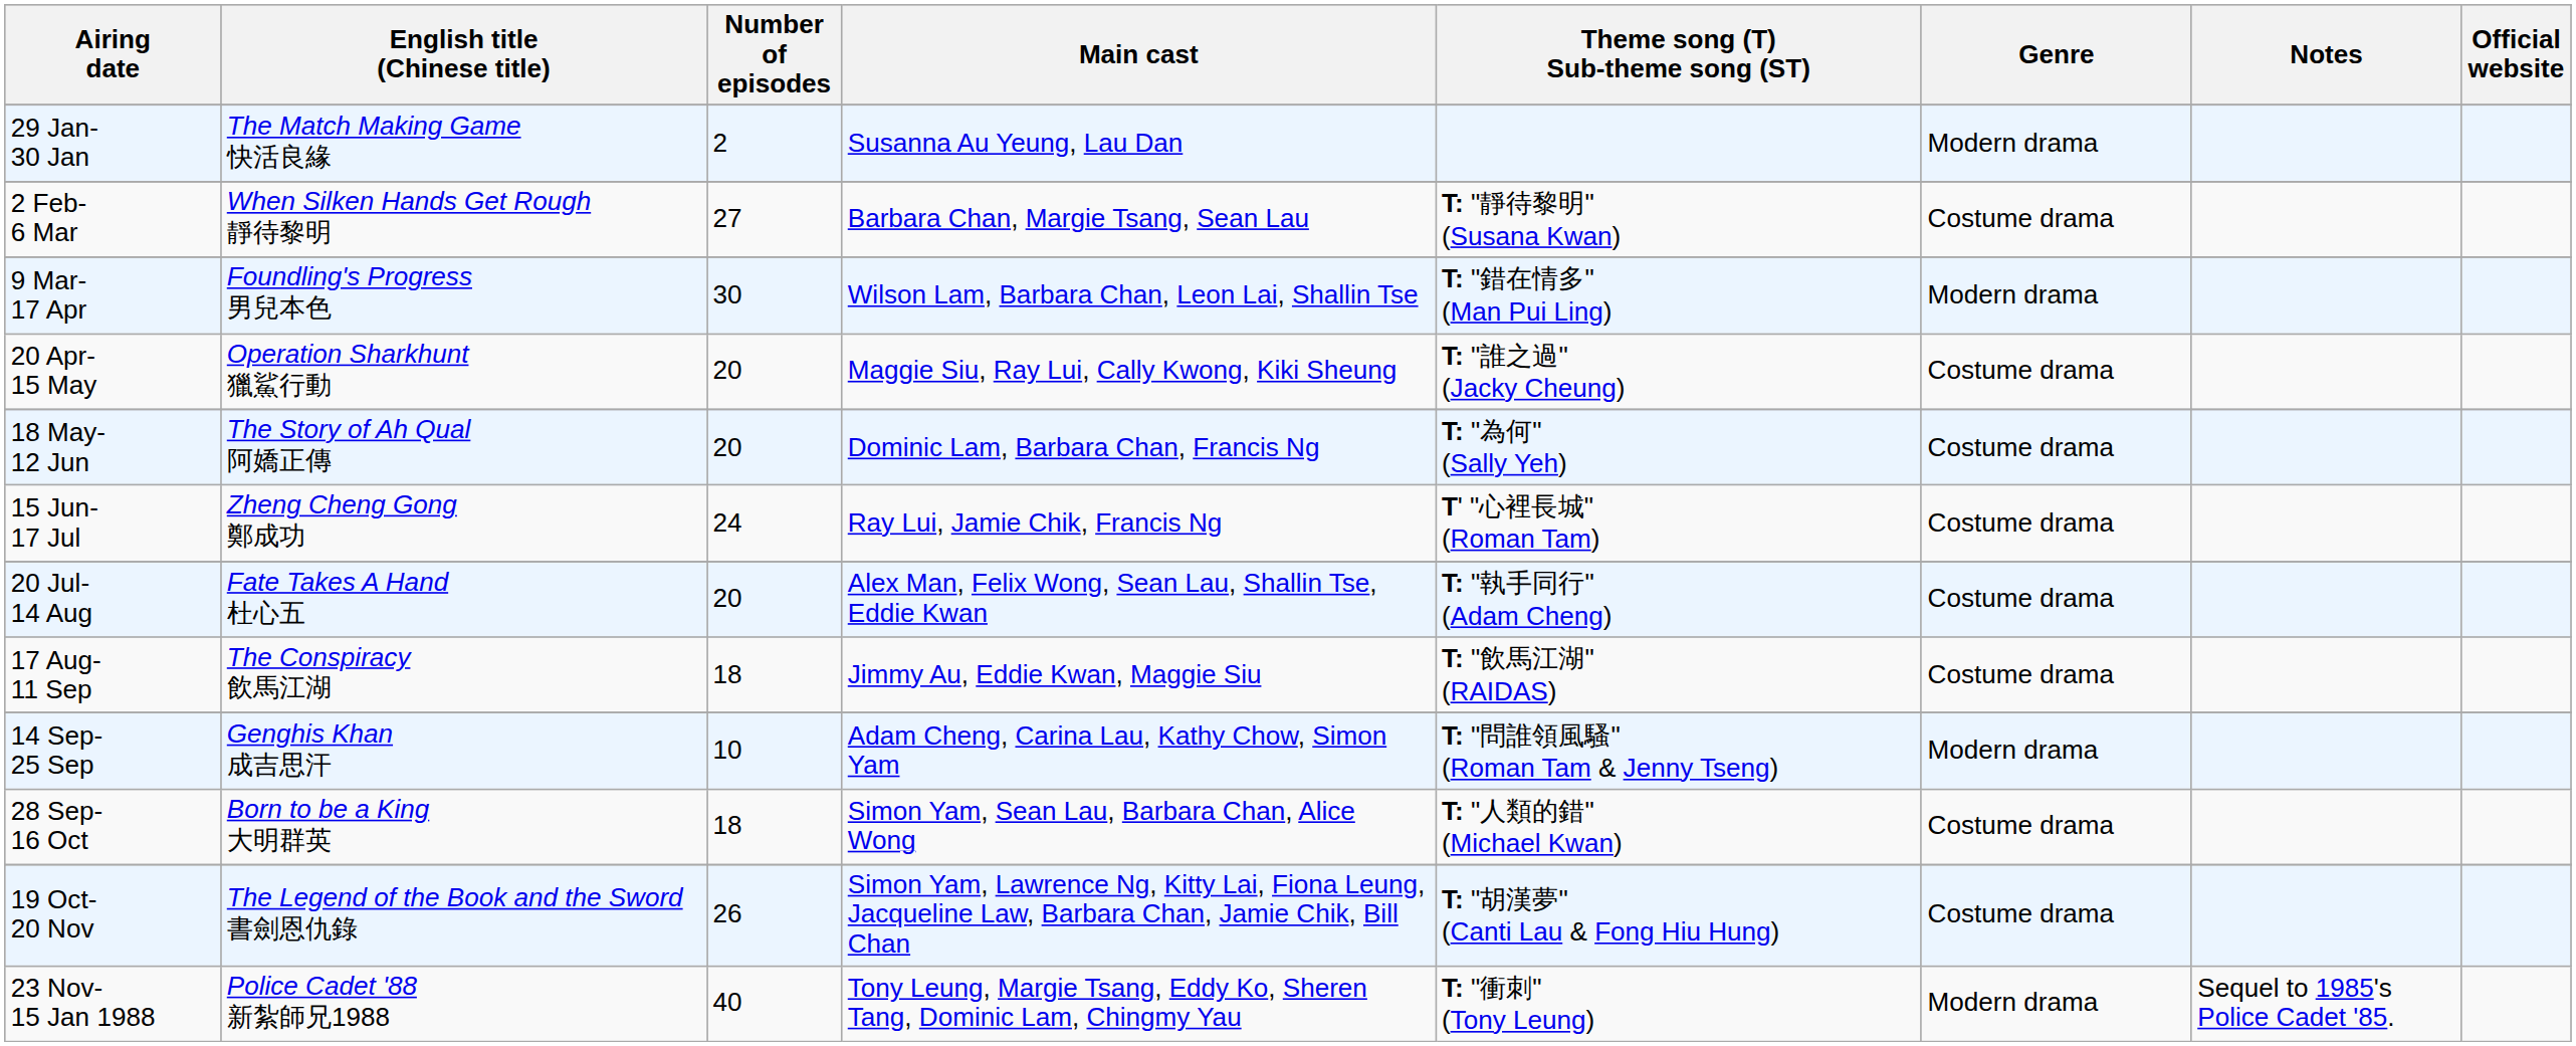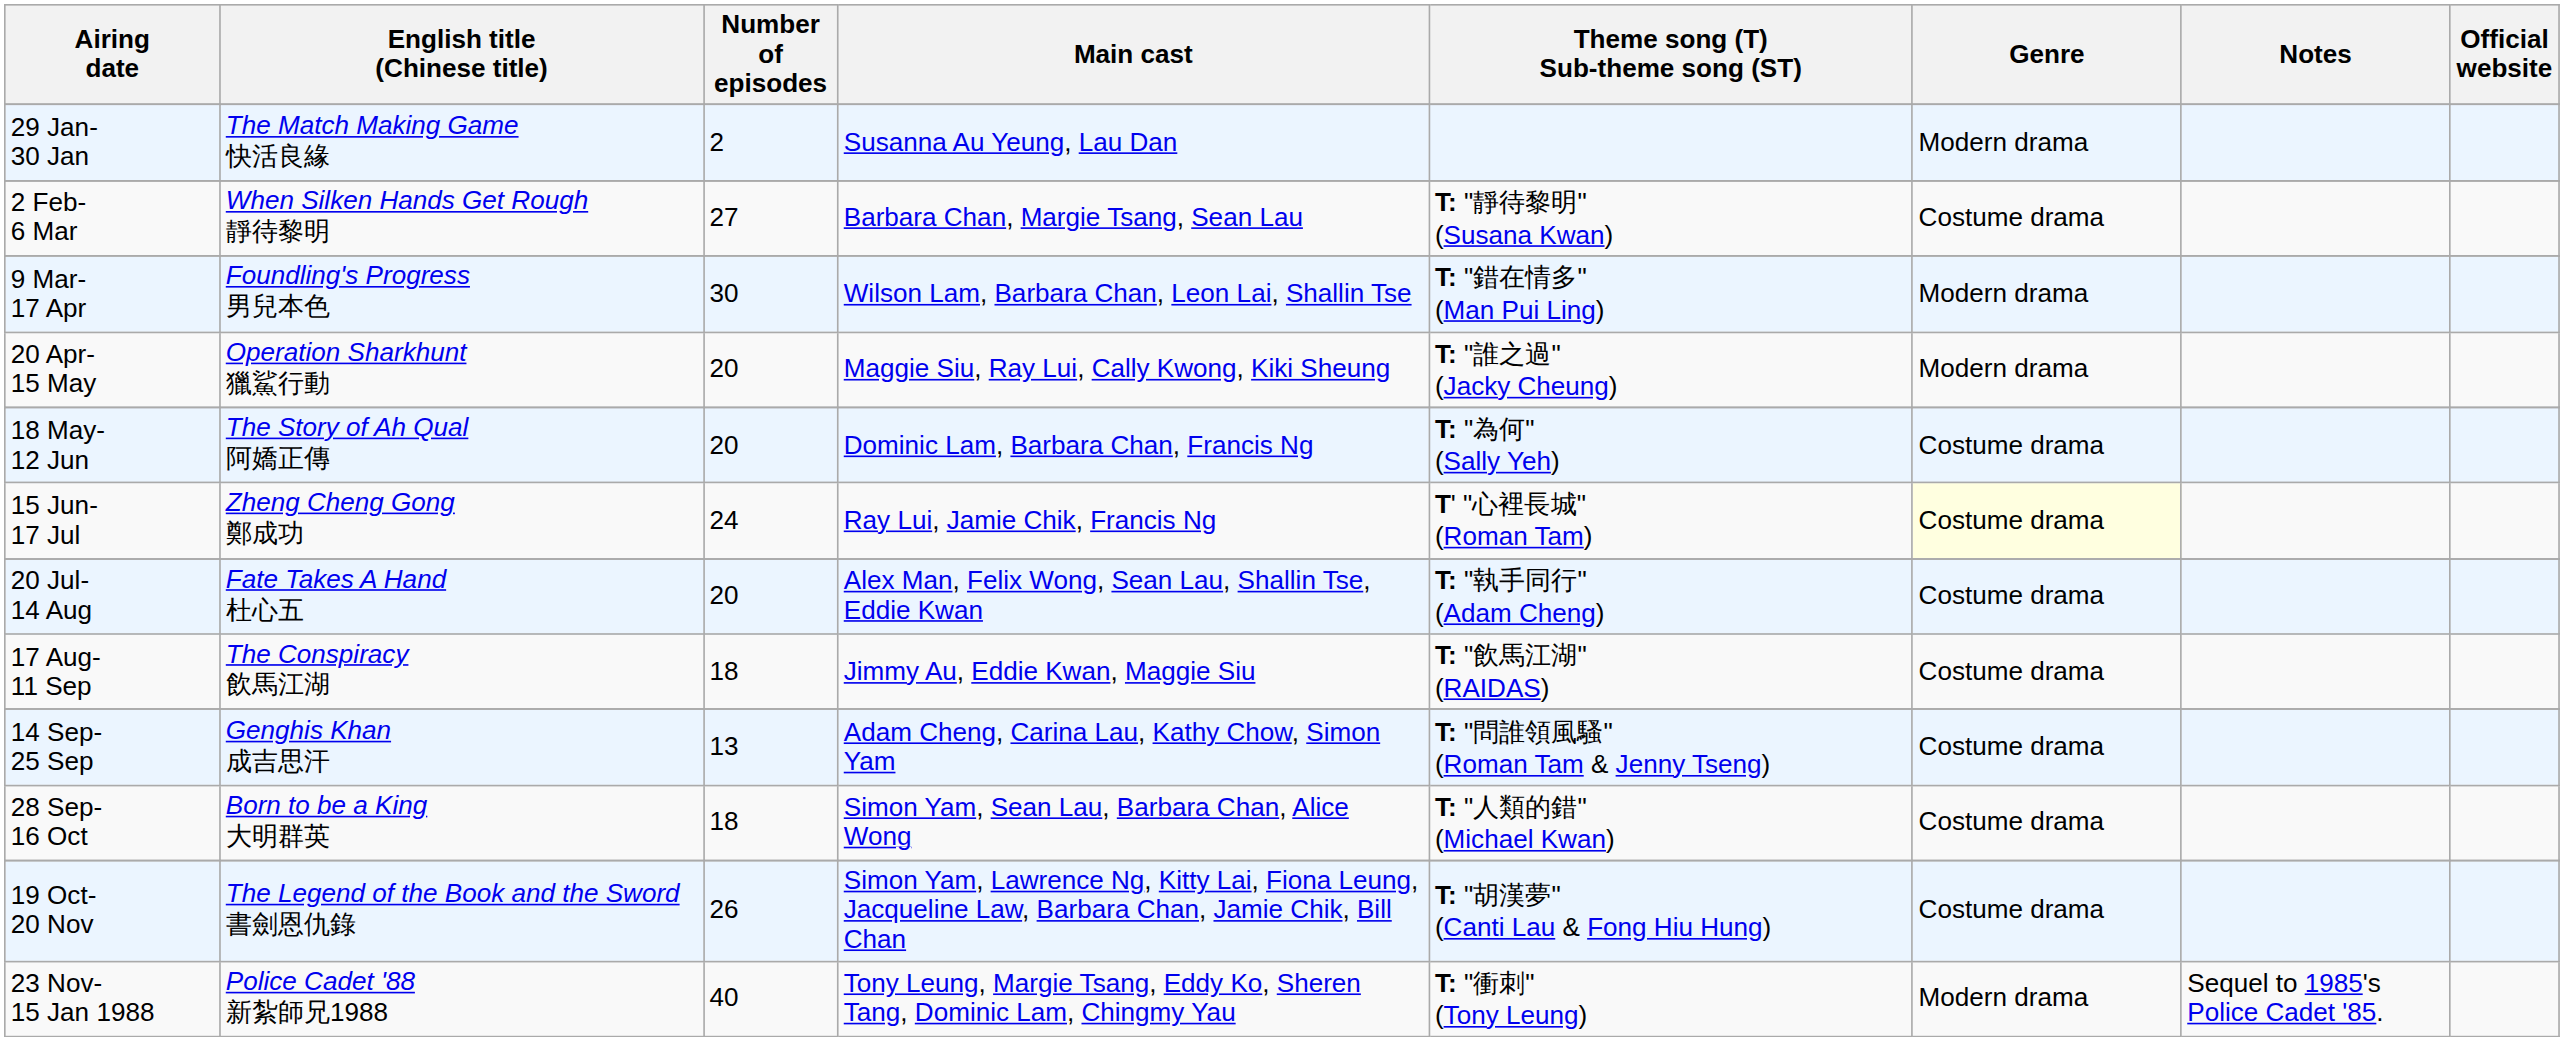20 Apr- 15 May | Genre: Costume drama -> Modern drama
15 Jun- 17 Jul | Genre: no background -> lightyellow background
14 Sep- 25 Sep | Number of episodes: 10 -> 13
14 Sep- 25 Sep | Genre: Modern drama -> Costume drama
